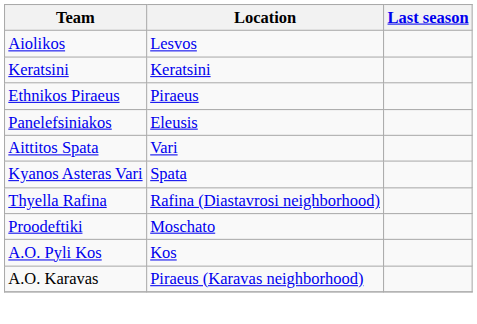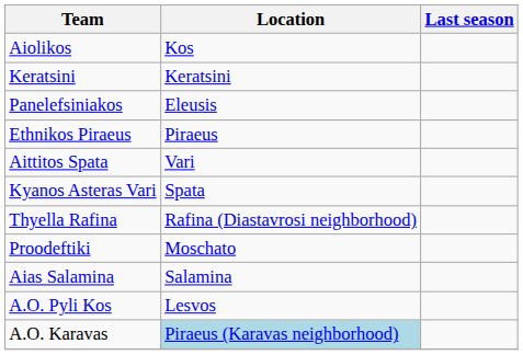Aiolikos | Location: Lesvos -> Kos
rows swapped: Panelefsiniakos <-> Ethnikos Piraeus
+ row: Aias Salamina | Salamina
A.O. Pyli Kos | Location: Kos -> Lesvos
A.O. Karavas | Location: no background -> lightblue background
